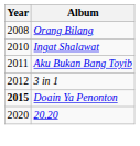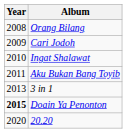+ row: 2009 | Cari Jodoh
3 in 1 | Year: 2012 -> 2013
